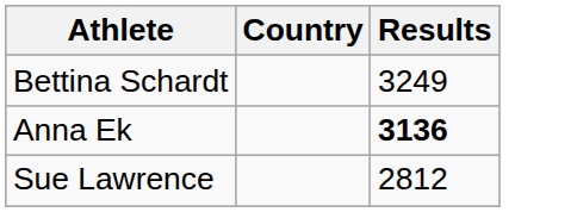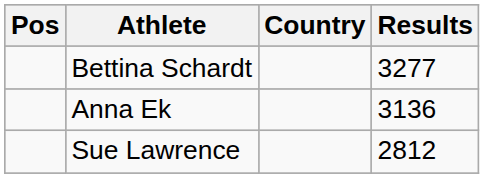+ column: Pos
Bettina Schardt | Results: 3249 -> 3277
Anna Ek | Results: bold -> normal
